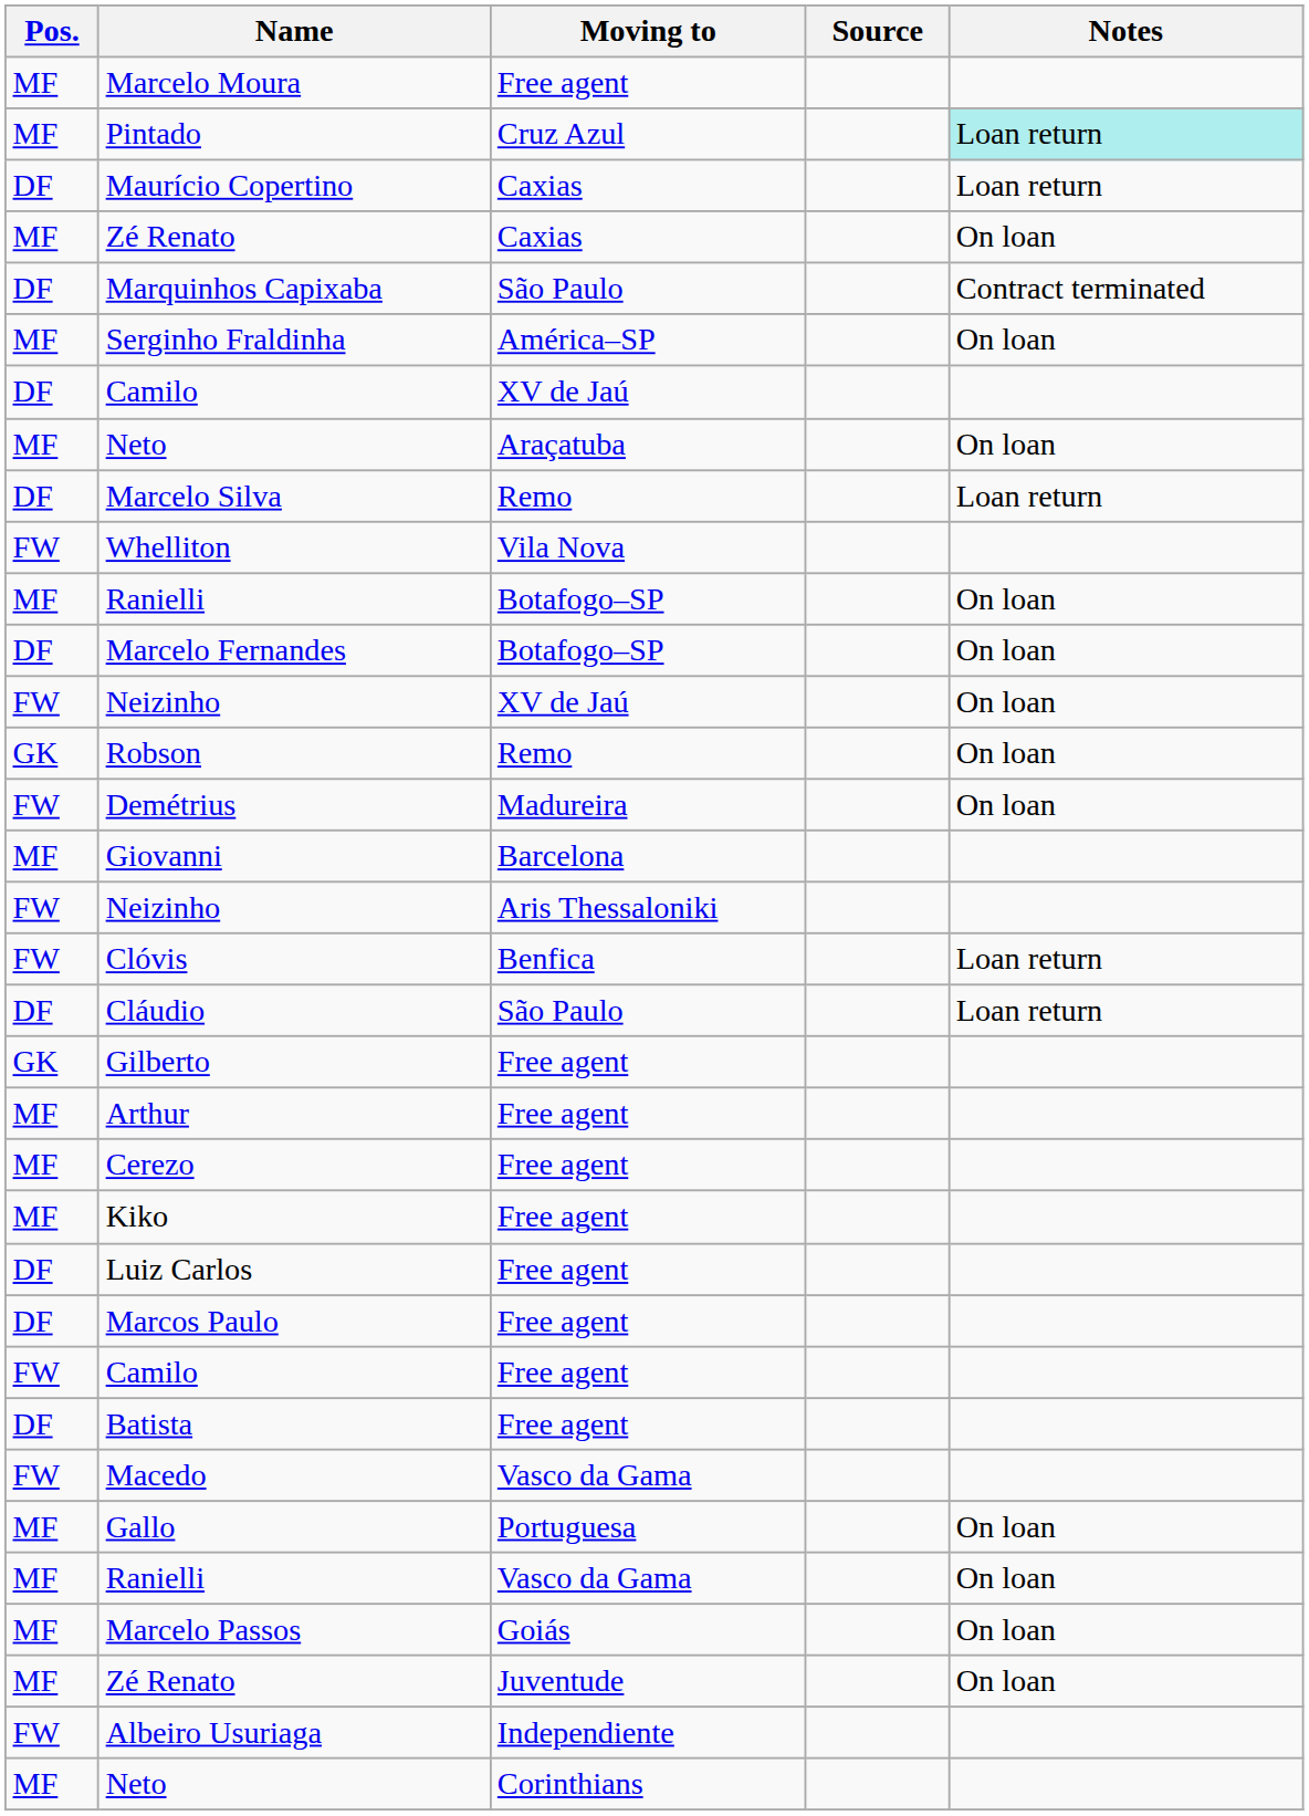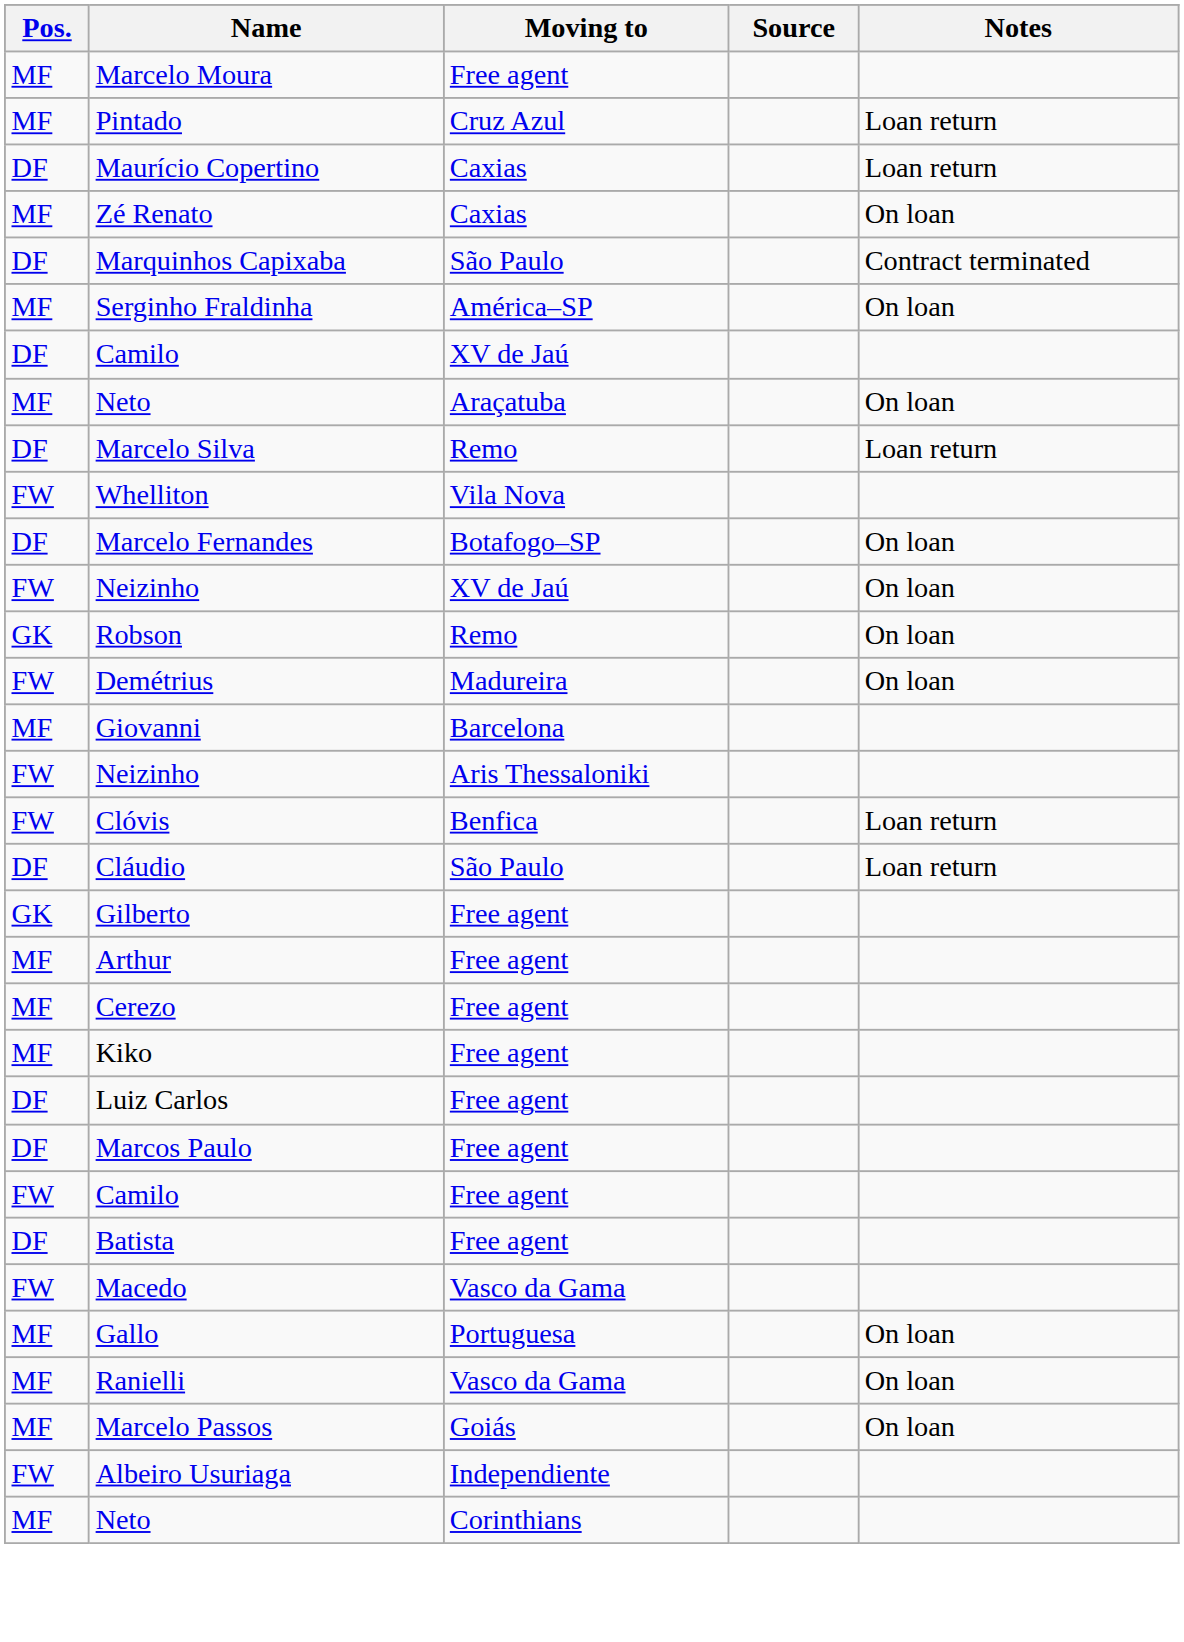Pintado | Notes: paleturquoise background -> no background
- row: MF | Ranielli | Botafogo–SP | On loan
- row: MF | Zé Renato | Juventude | On loan
